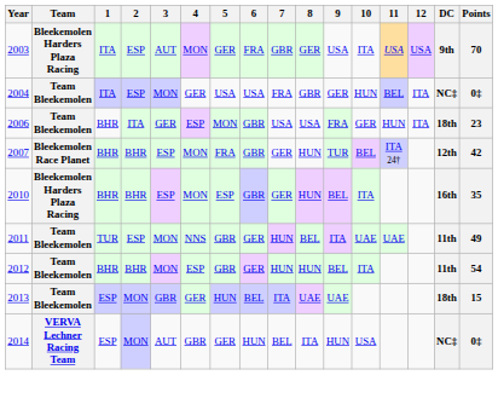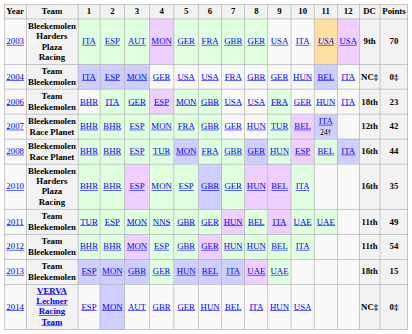+ row: 2008 | Bleekemolen Race Planet | BHR | BHR | ESP | TUR | MON | FRA | GBR | GER | HUN | ESP | BEL | ITA | 16th | 44
